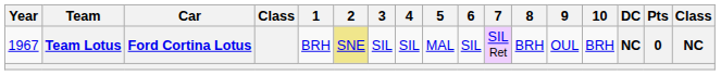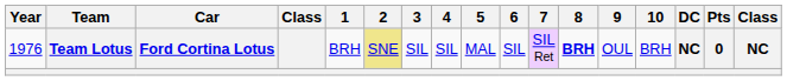Team Lotus | Year: 1967 -> 1976
Team Lotus | 8: normal -> bold
